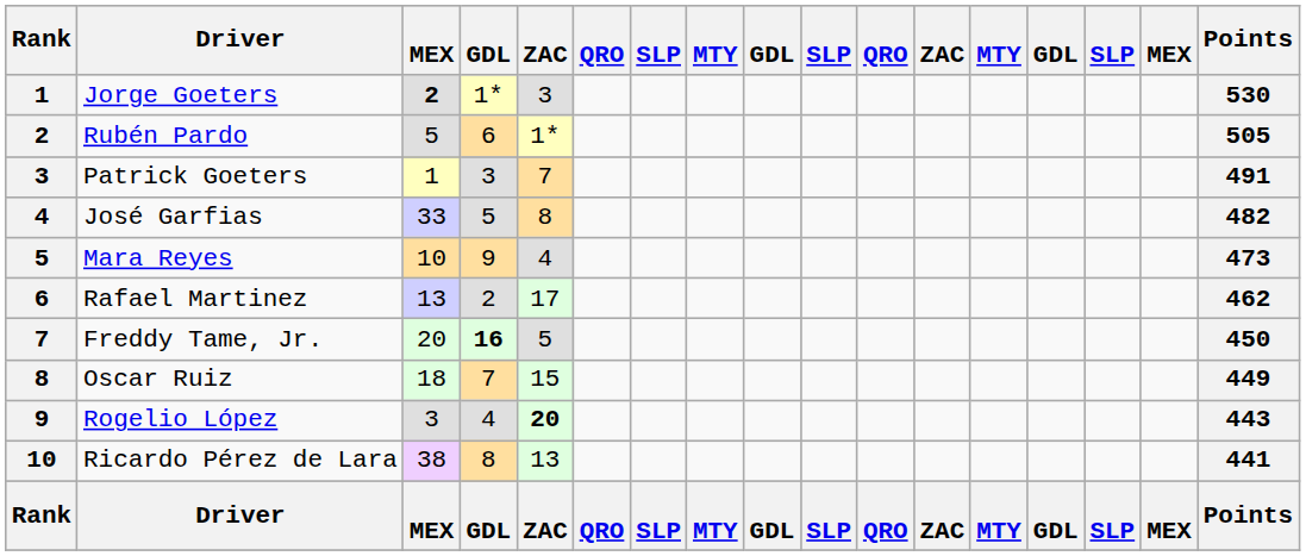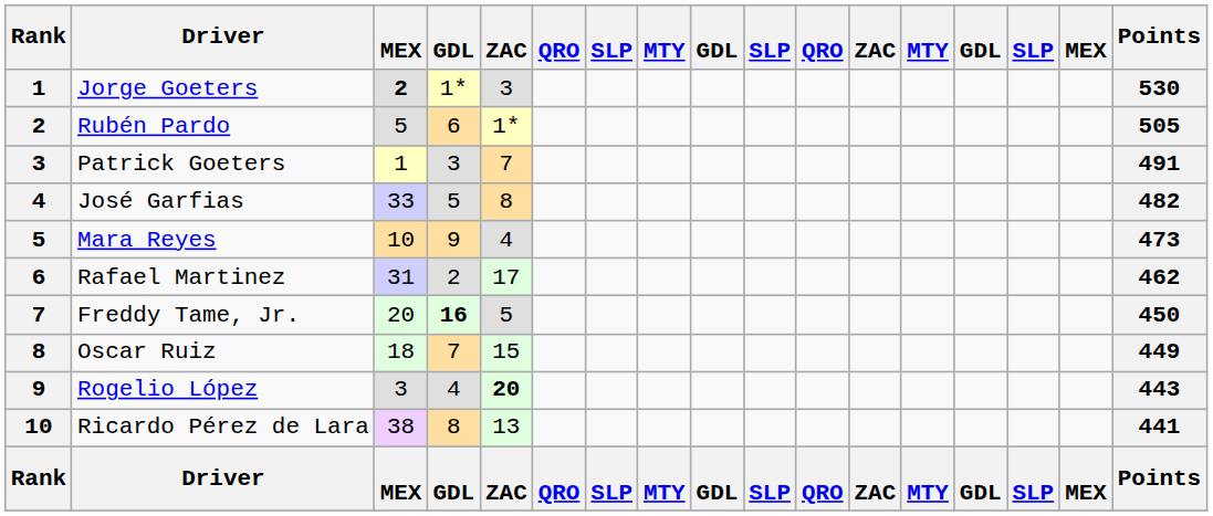Rafael Martinez | column 3: 13 -> 31
